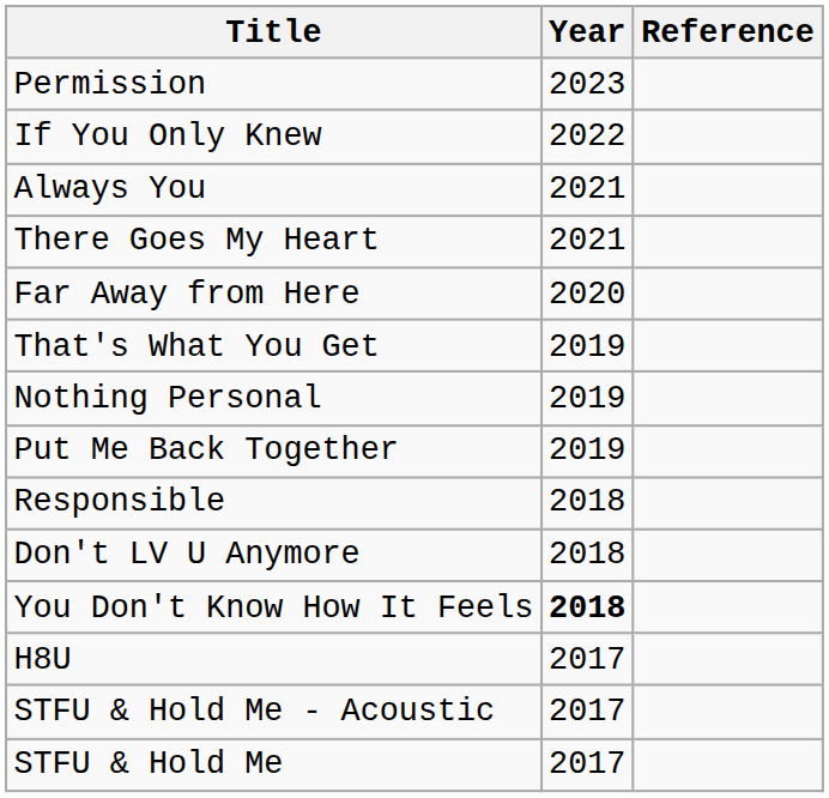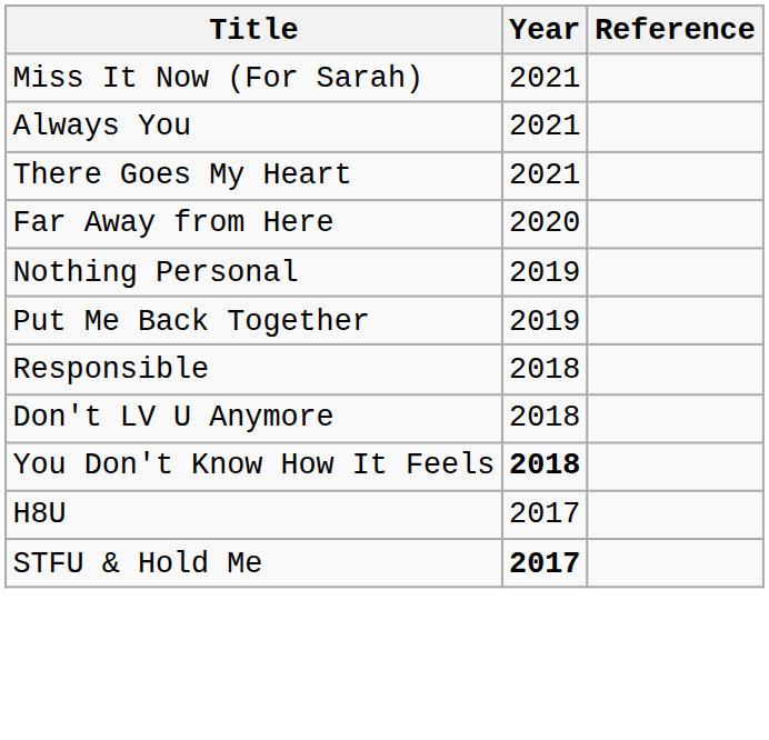- row: Permission | 2023
- row: If You Only Knew | 2022
+ row: Miss It Now (For Sarah) | 2021
- row: That's What You Get | 2019
- row: STFU & Hold Me - Acoustic | 2017
STFU & Hold Me | Year: normal -> bold
